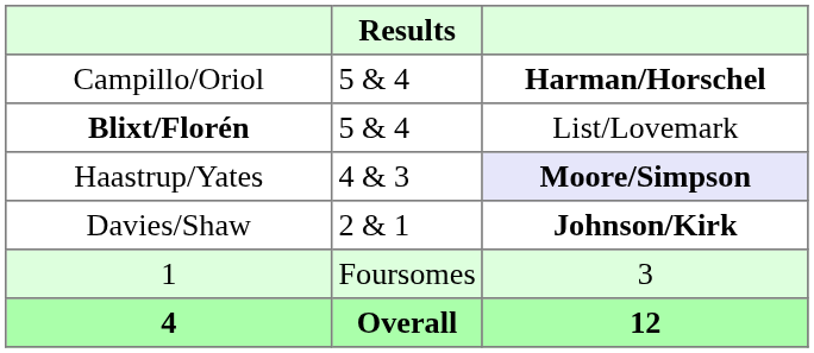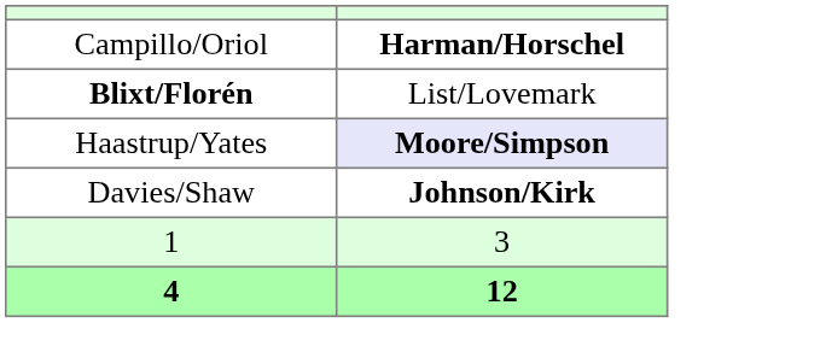- column: Results | 5 & 4 | 5 & 4 | 4 & 3 | 2 & 1 | Foursomes | Overall
